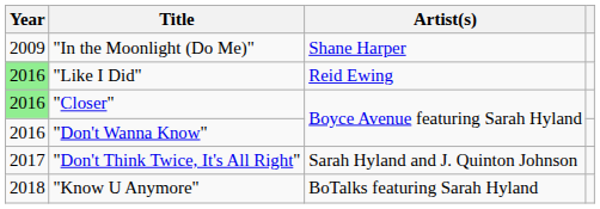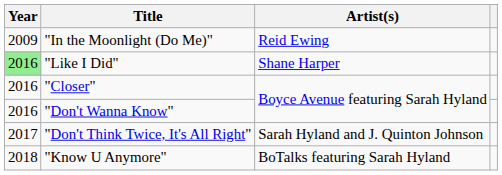"In the Moonlight (Do Me)" | Artist(s): Shane Harper -> Reid Ewing
"Like I Did" | Artist(s): Reid Ewing -> Shane Harper
"Closer" | Year: lightgreen background -> no background
